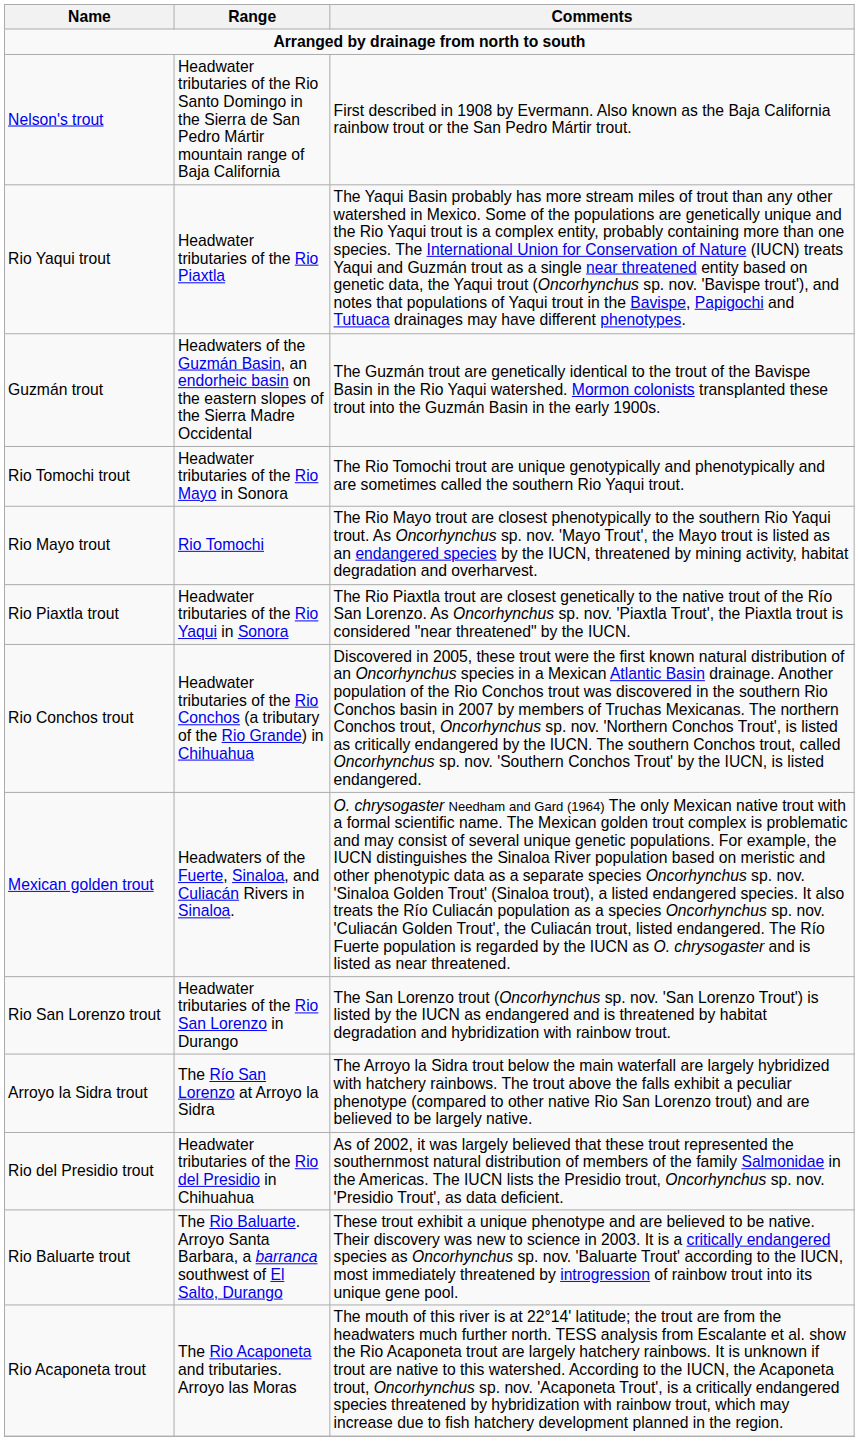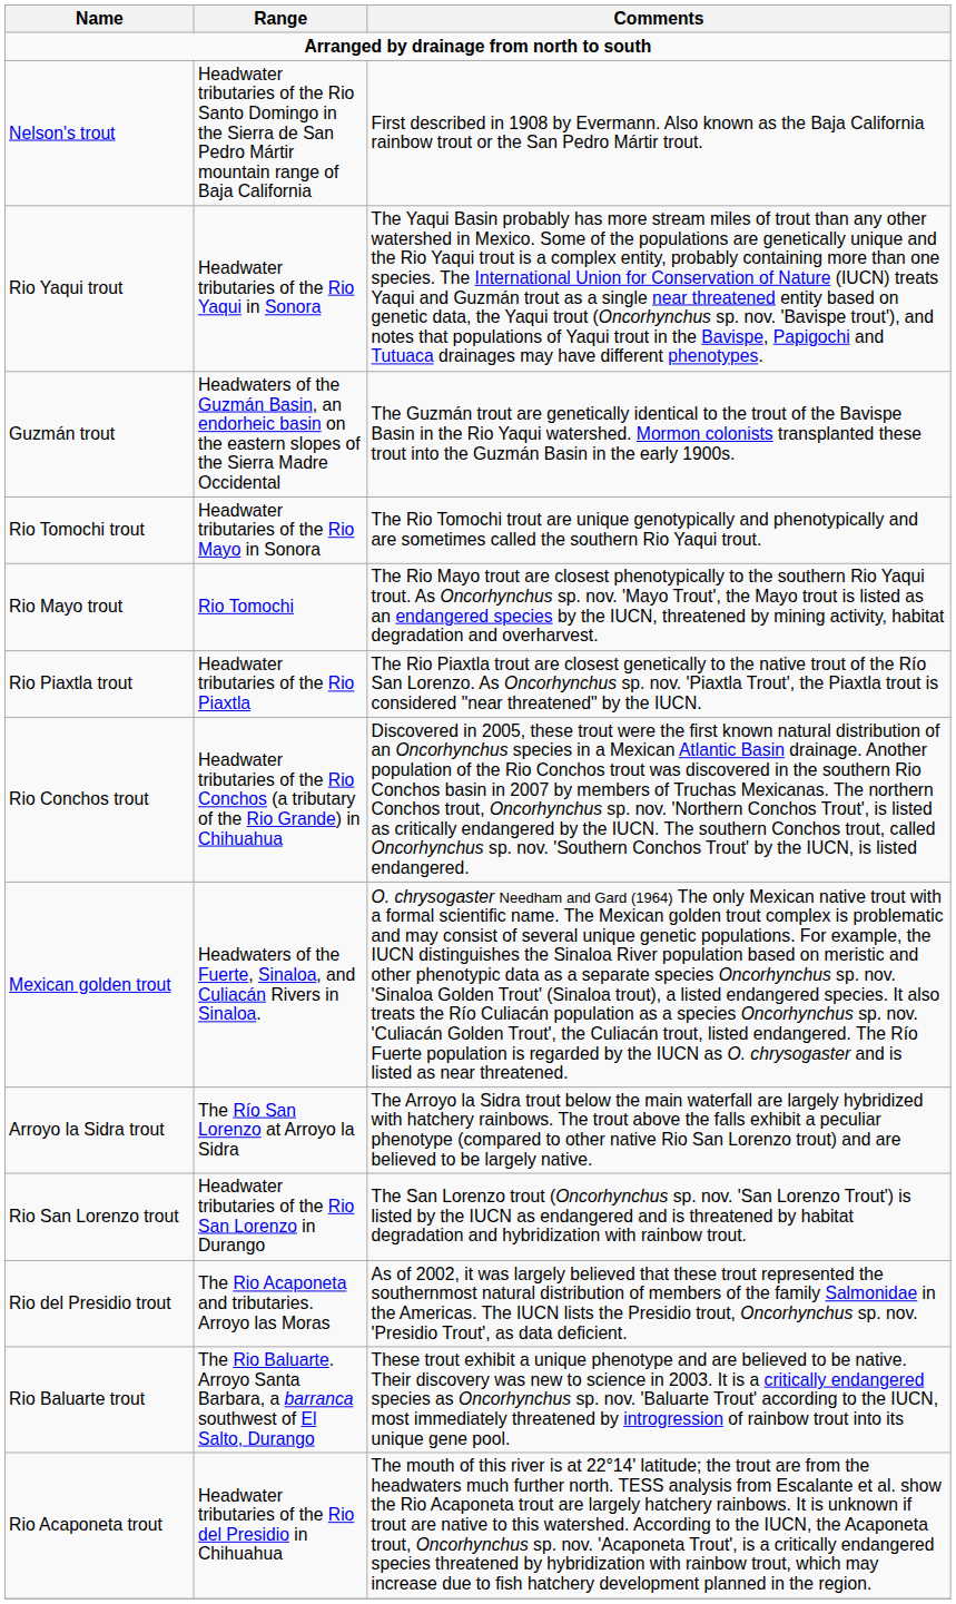Rio Yaqui trout | Range: Headwater tributaries of the Rio Piaxtla -> Headwater tributaries of the Rio Yaqui in Sonora
Rio Piaxtla trout | Range: Headwater tributaries of the Rio Yaqui in Sonora -> Headwater tributaries of the Rio Piaxtla
rows swapped: Rio San Lorenzo trout <-> Arroyo la Sidra trout
Rio del Presidio trout | Range: Headwater tributaries of the Rio del Presidio in Chihuahua -> The Rio Acaponeta and tributaries. Arroyo las Moras
Rio Acaponeta trout | Range: The Rio Acaponeta and tributaries. Arroyo las Moras -> Headwater tributaries of the Rio del Presidio in Chihuahua
